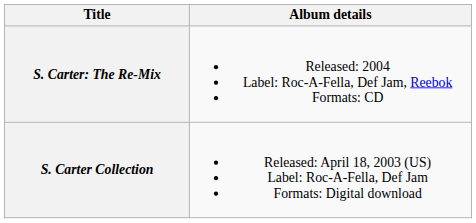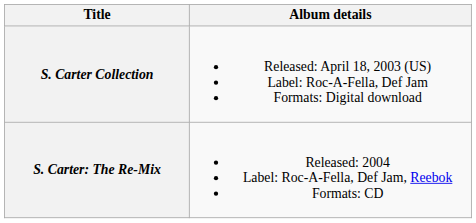rows swapped: S. Carter Collection <-> S. Carter: The Re-Mix
